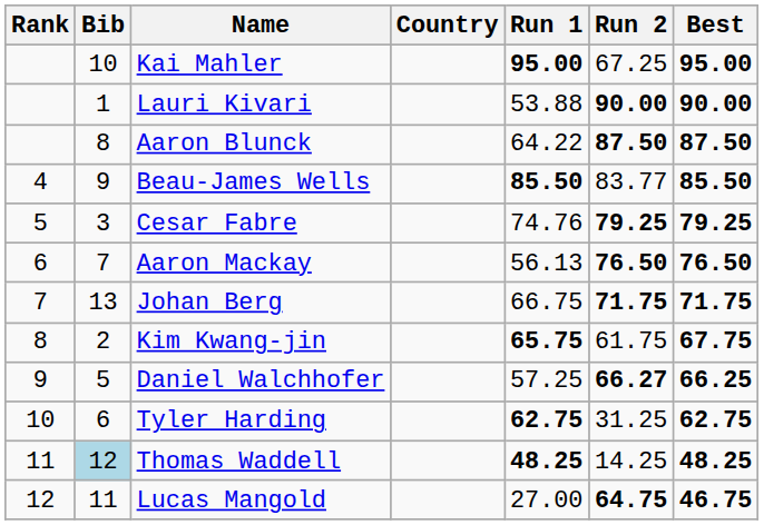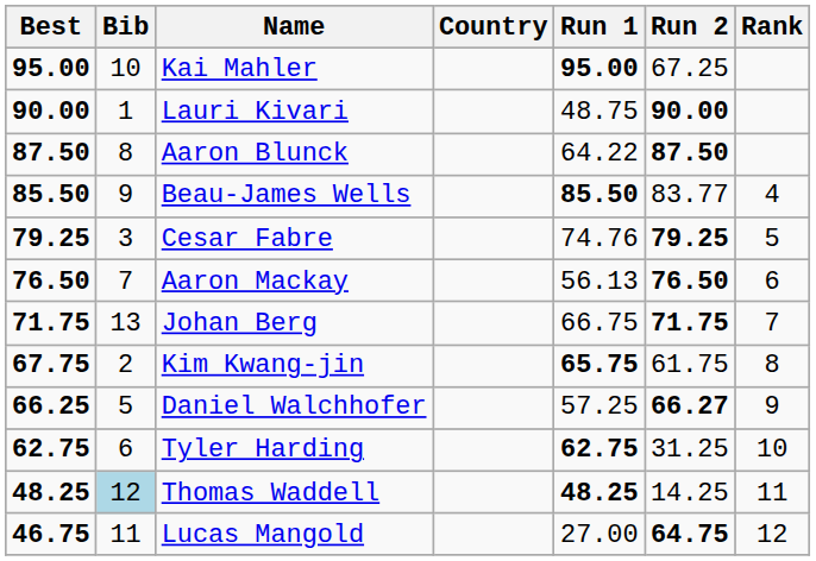columns swapped: Rank <-> Best
Lauri Kivari | Run 1: 53.88 -> 48.75
